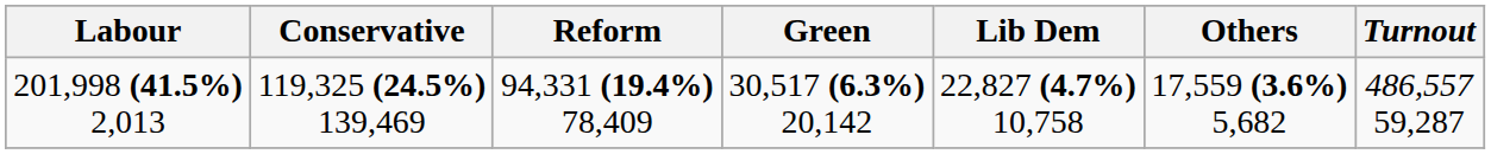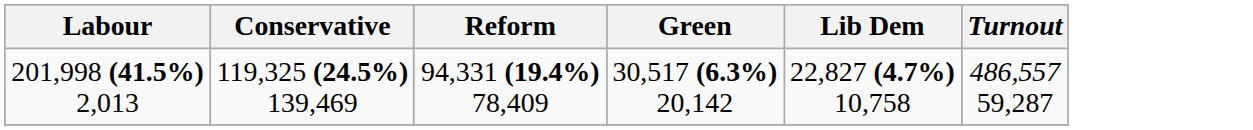- column: Others | 17,559 (3.6%) 5,682
